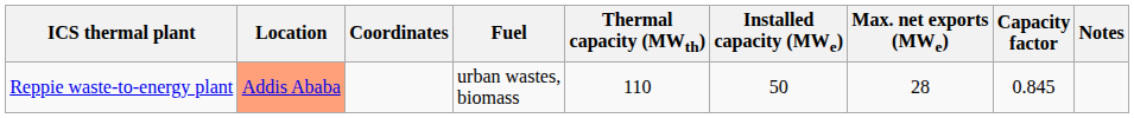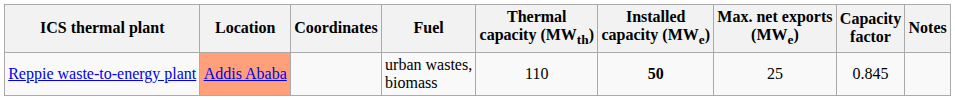Reppie waste-to-energy plant | Installed capacity (MWe): normal -> bold
Reppie waste-to-energy plant | Max. net exports (MWe): 28 -> 25
